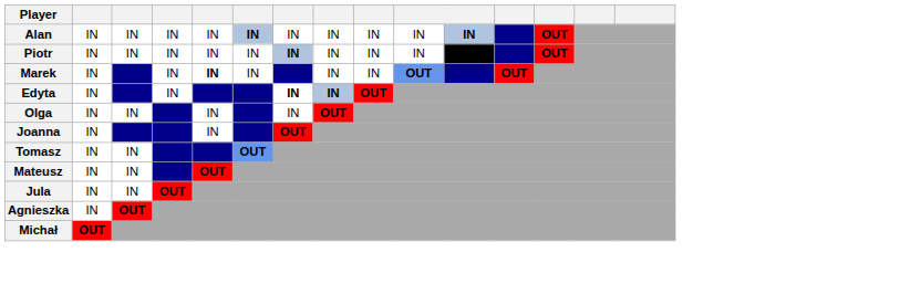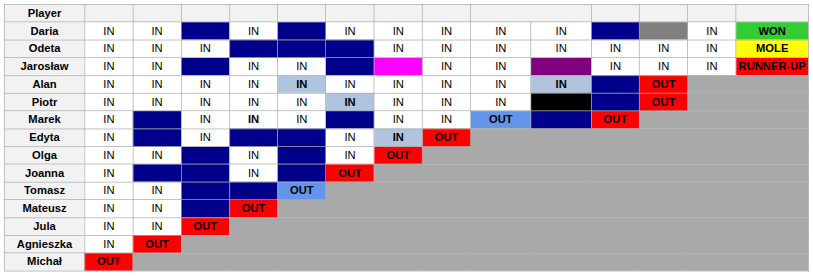+ row: Daria | IN | IN | IN | IN | IN | IN | IN | IN | IN | WON
+ row: Odeta | IN | IN | IN | IN | IN | IN | IN | IN | IN | IN | MOLE
+ row: Jarosław | IN | IN | IN | IN | IN | IN | IN | IN | IN | RUNNER-UP
Edyta | column 7: bold -> normal
